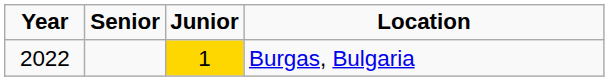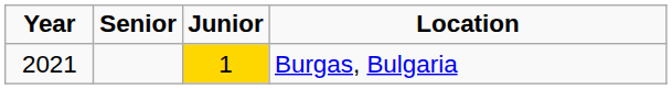Burgas, Bulgaria | Year: 2022 -> 2021
